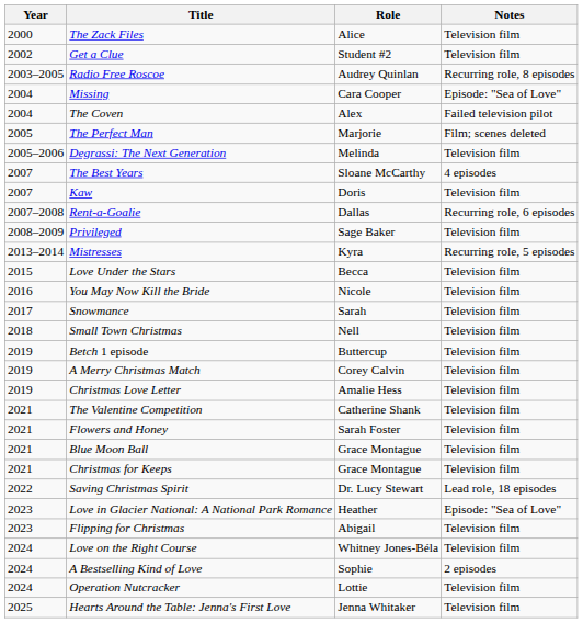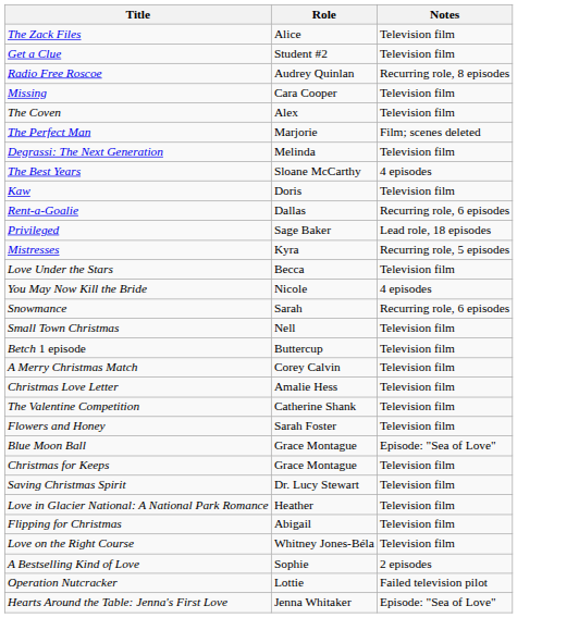- column: Year | 2000 | 2002 | 2003–2005 | 2004 | 2004 | 2005 | 2005–2006 | 2007 | 2007 | 2007–2008 | 2008–2009 | 2013–2014 | 2015 | 2016 | 2017 | 2018 | 2019 | 2019 | 2019 | 2021 | 2021 | 2021 | 2021 | 2022 | 2023 | 2023 | 2024 | 2024 | 2024 | 2025
Missing | Notes: Episode: "Sea of Love" -> Television film
The Coven | Notes: Failed television pilot -> Television film
Privileged | Notes: Television film -> Lead role, 18 episodes
You May Now Kill the Bride | Notes: Television film -> 4 episodes
Snowmance | Notes: Television film -> Recurring role, 6 episodes
Blue Moon Ball | Notes: Television film -> Episode: "Sea of Love"
Saving Christmas Spirit | Notes: Lead role, 18 episodes -> Television film
Love in Glacier National: A National Park Romance | Notes: Episode: "Sea of Love" -> Television film
Operation Nutcracker | Notes: Television film -> Failed television pilot
Hearts Around the Table: Jenna's First Love | Notes: Television film -> Episode: "Sea of Love"
